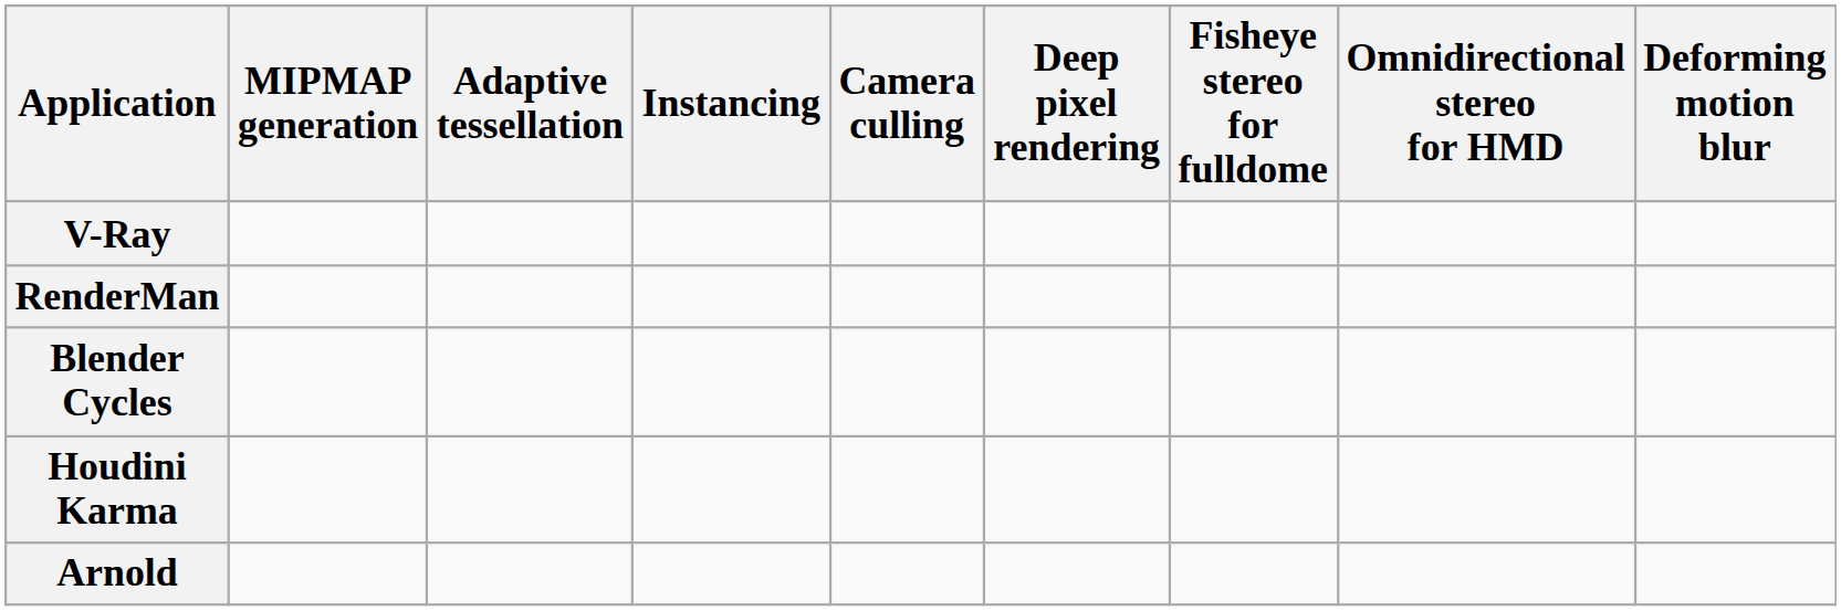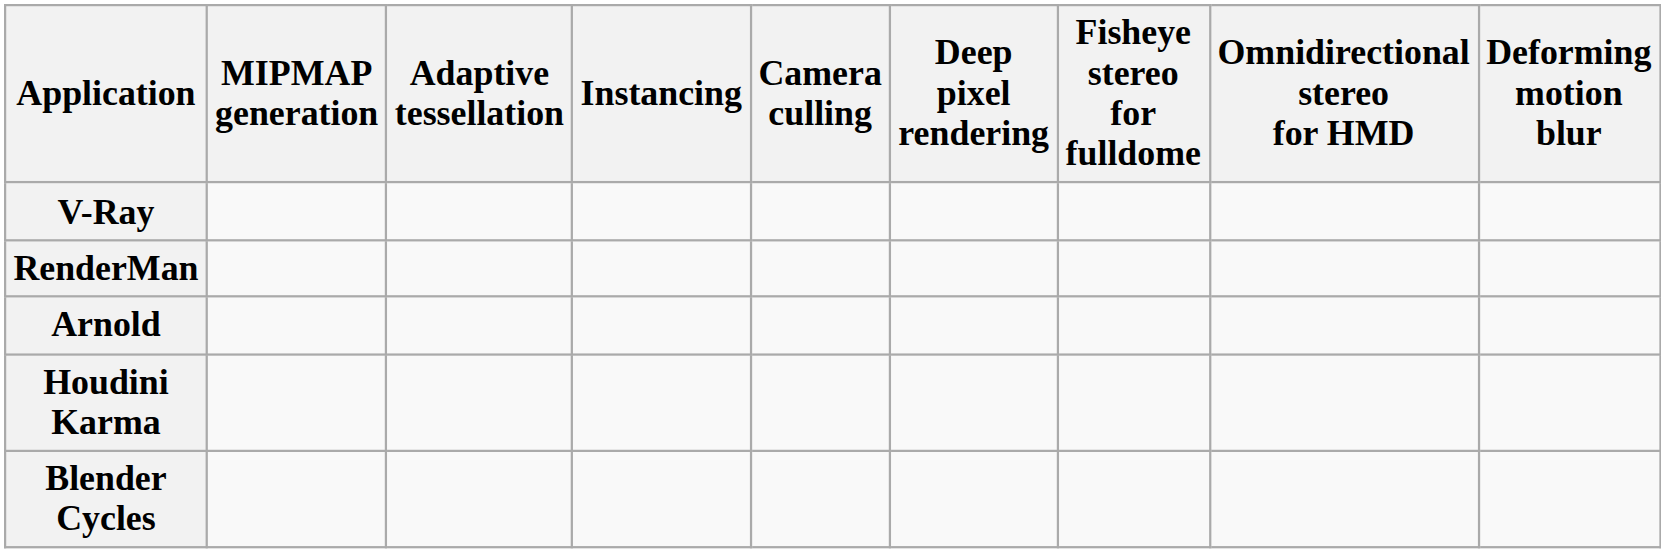rows swapped: Arnold <-> Blender Cycles
